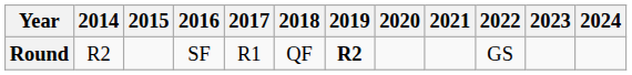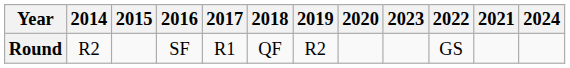columns swapped: 2021 <-> 2023
Round | 2019: bold -> normal
